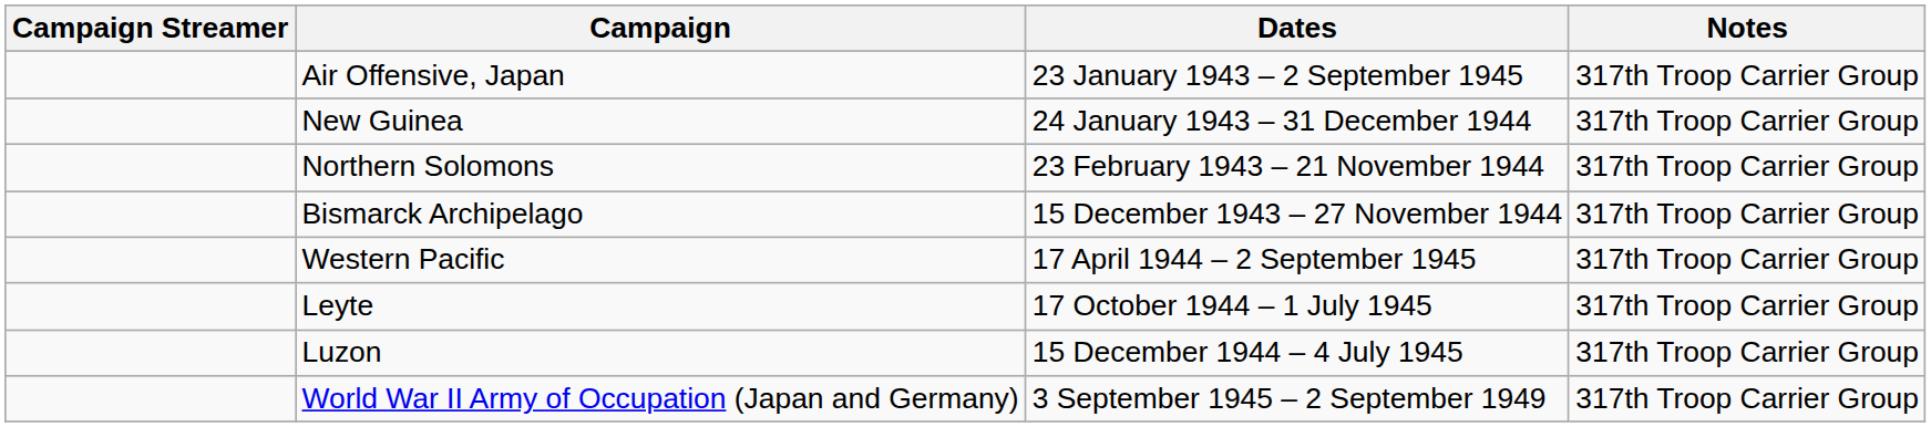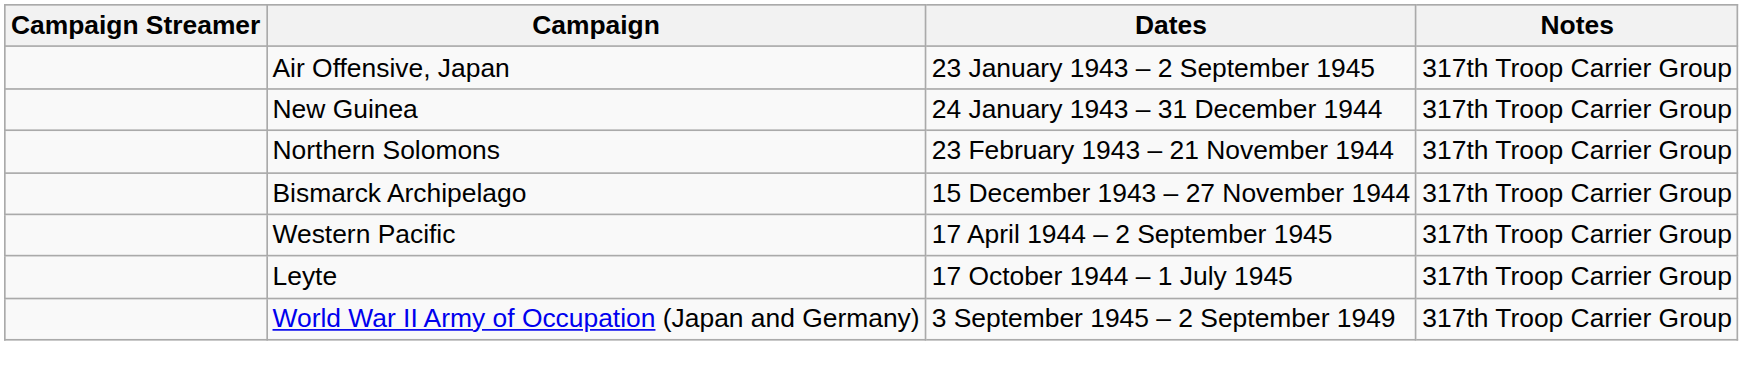- row: Luzon | 15 December 1944 – 4 July 1945 | 317th Troop Carrier Group
